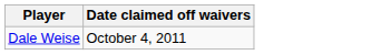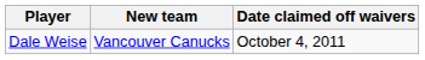+ column: New team | Vancouver Canucks
